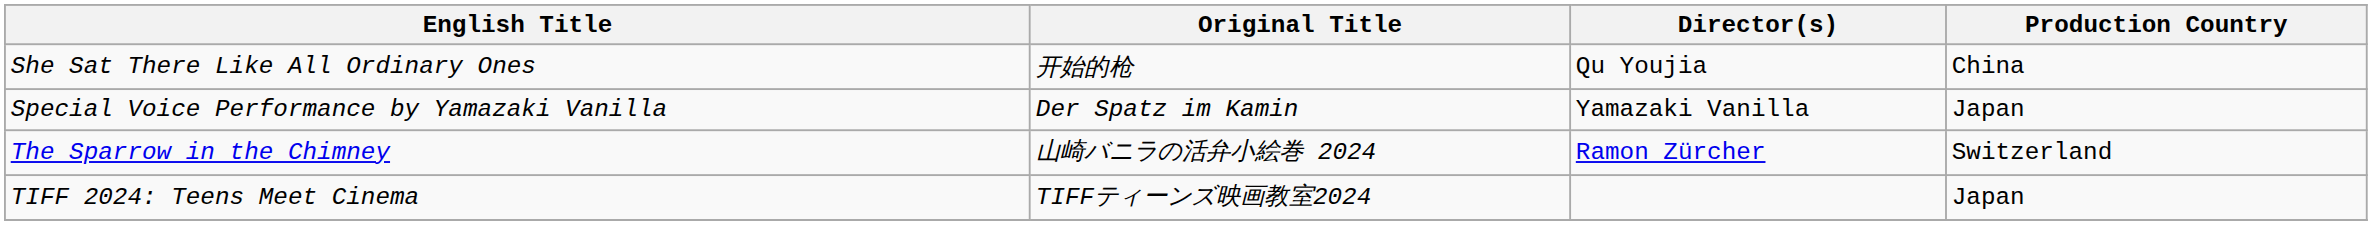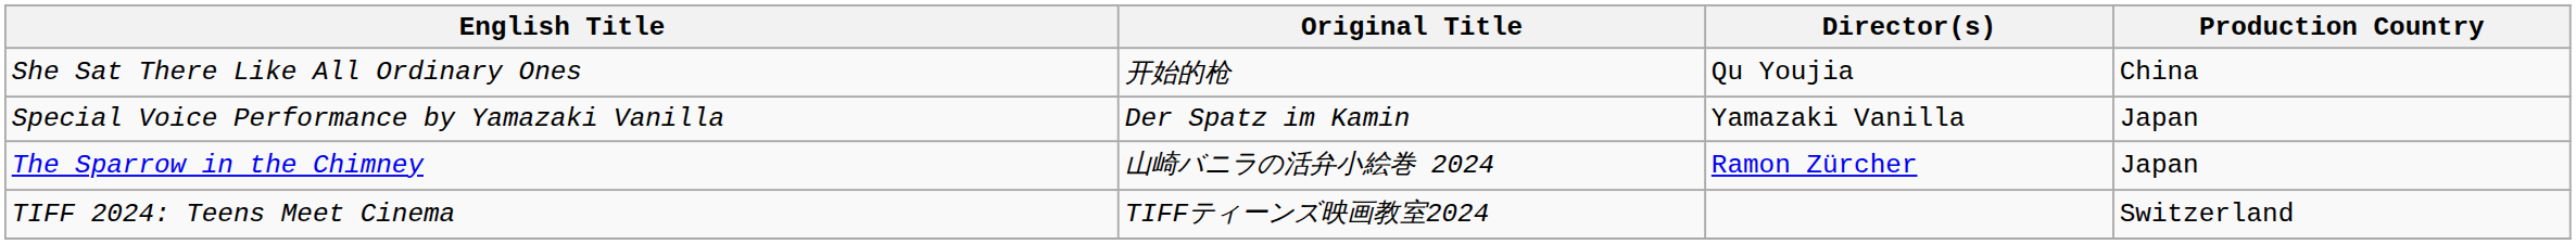The Sparrow in the Chimney | Production Country: Switzerland -> Japan
TIFF 2024: Teens Meet Cinema | Production Country: Japan -> Switzerland
